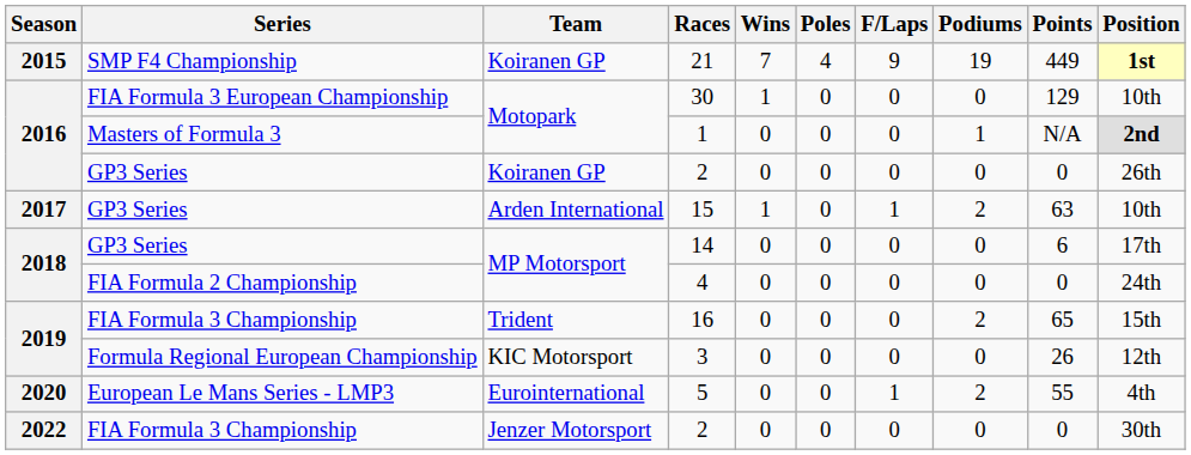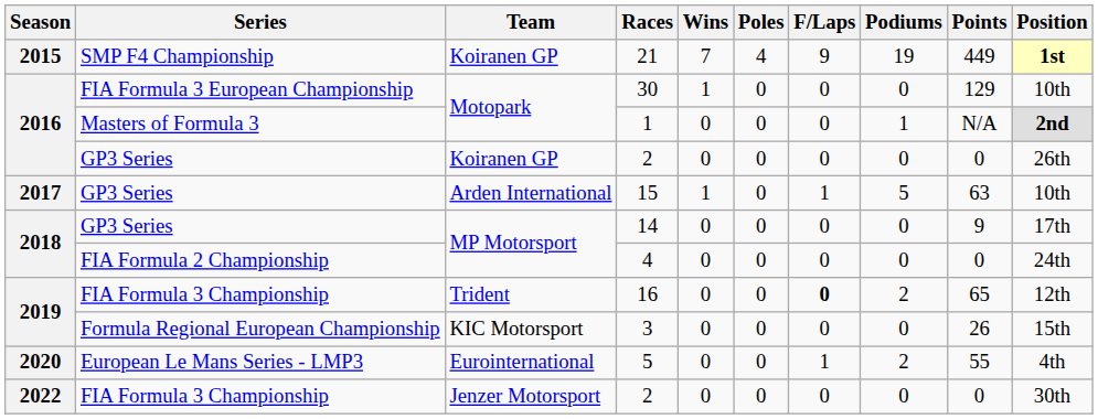15 | Podiums: 2 -> 5
14 | Points: 6 -> 9
16 | F/Laps: normal -> bold
16 | Position: 15th -> 12th
3 | Position: 12th -> 15th
